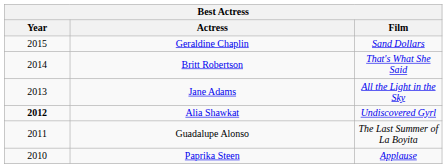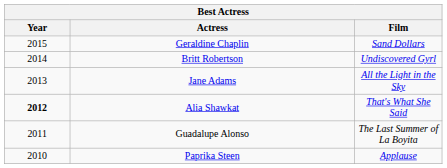Britt Robertson | Film: That's What She Said -> Undiscovered Gyrl
Alia Shawkat | Film: Undiscovered Gyrl -> That's What She Said
